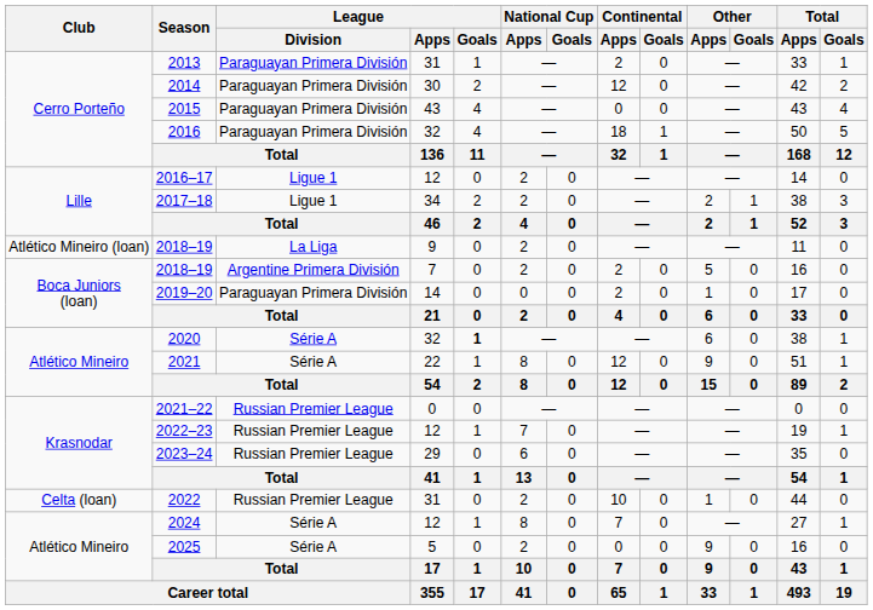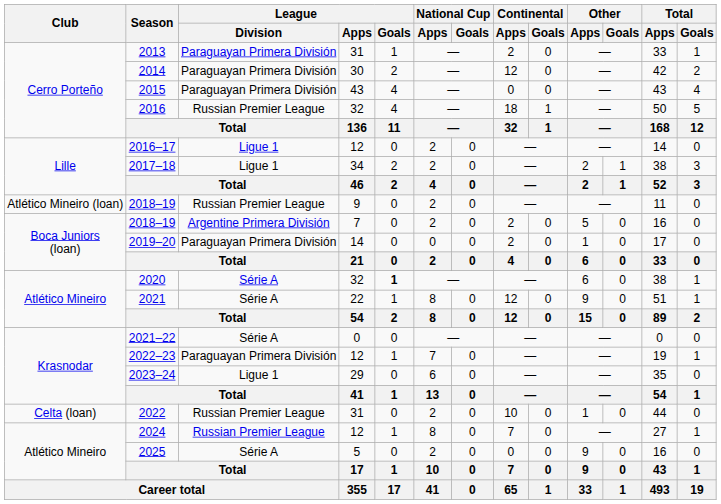2016 | League / Division: Paraguayan Primera División -> Russian Premier League
2018–19 / 9 | League / Division: La Liga -> Russian Premier League
2021–22 | League / Division: Russian Premier League -> Série A
2022–23 | League / Division: Russian Premier League -> Paraguayan Primera División
2023–24 | League / Division: Russian Premier League -> Ligue 1
2024 | League / Division: Série A -> Russian Premier League
